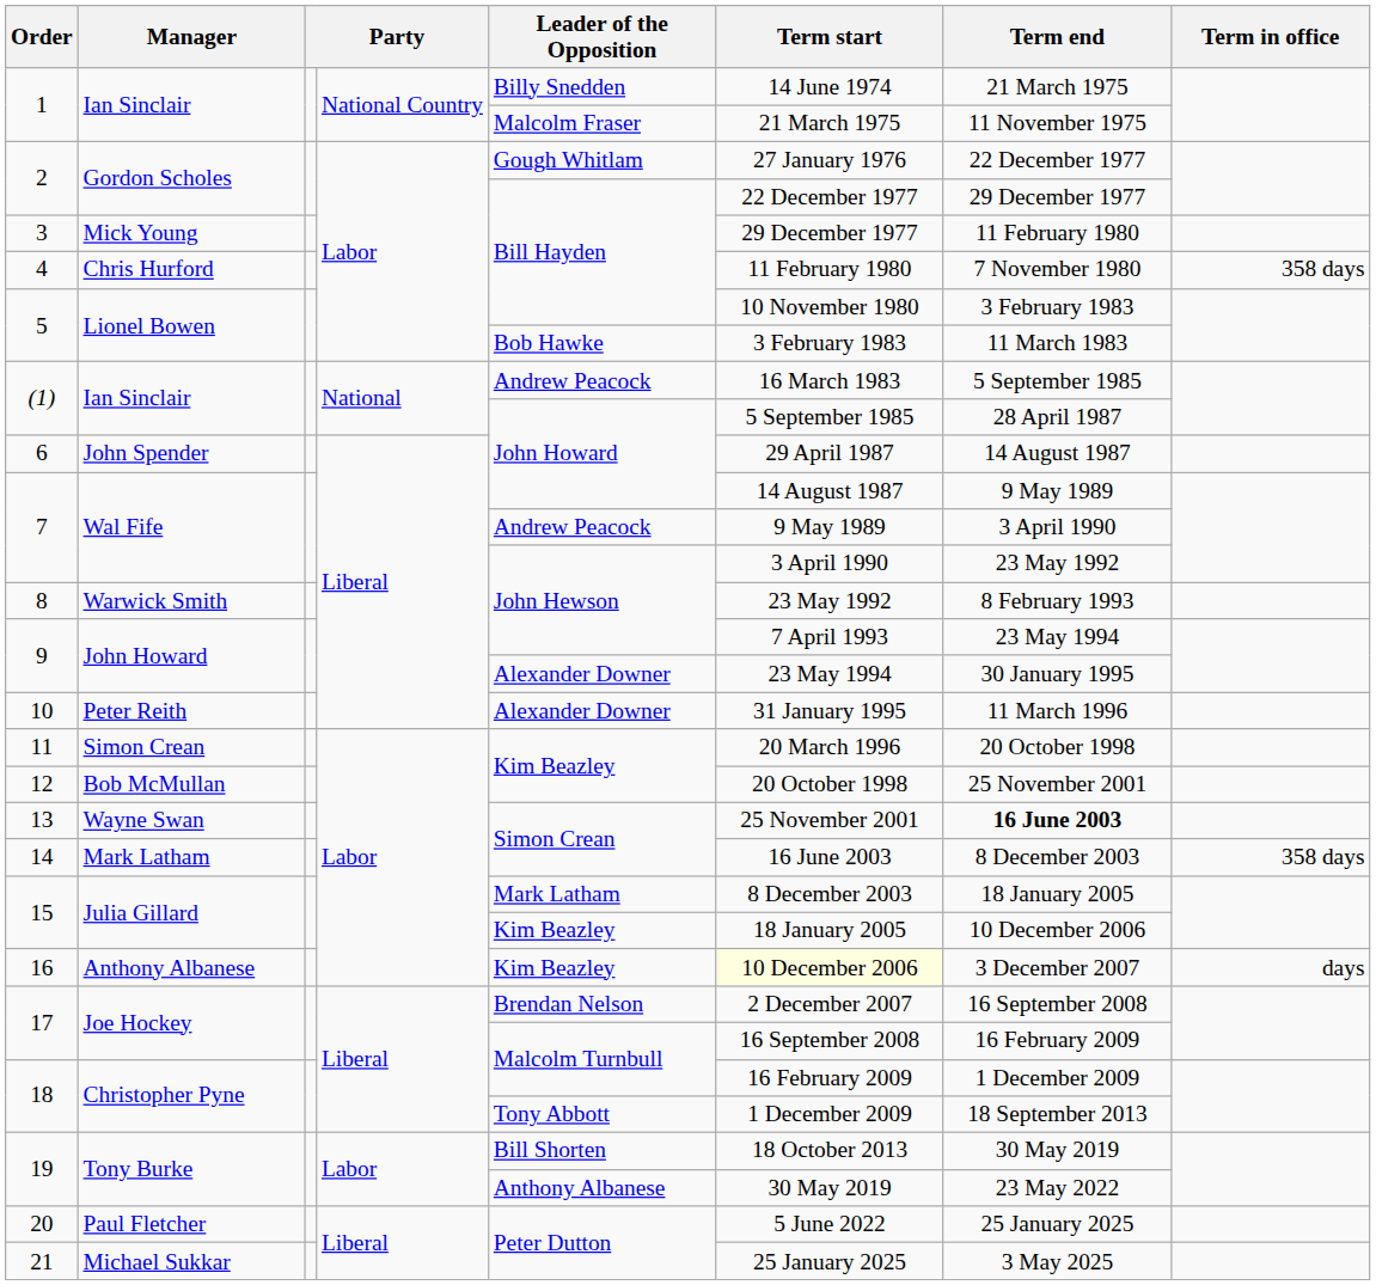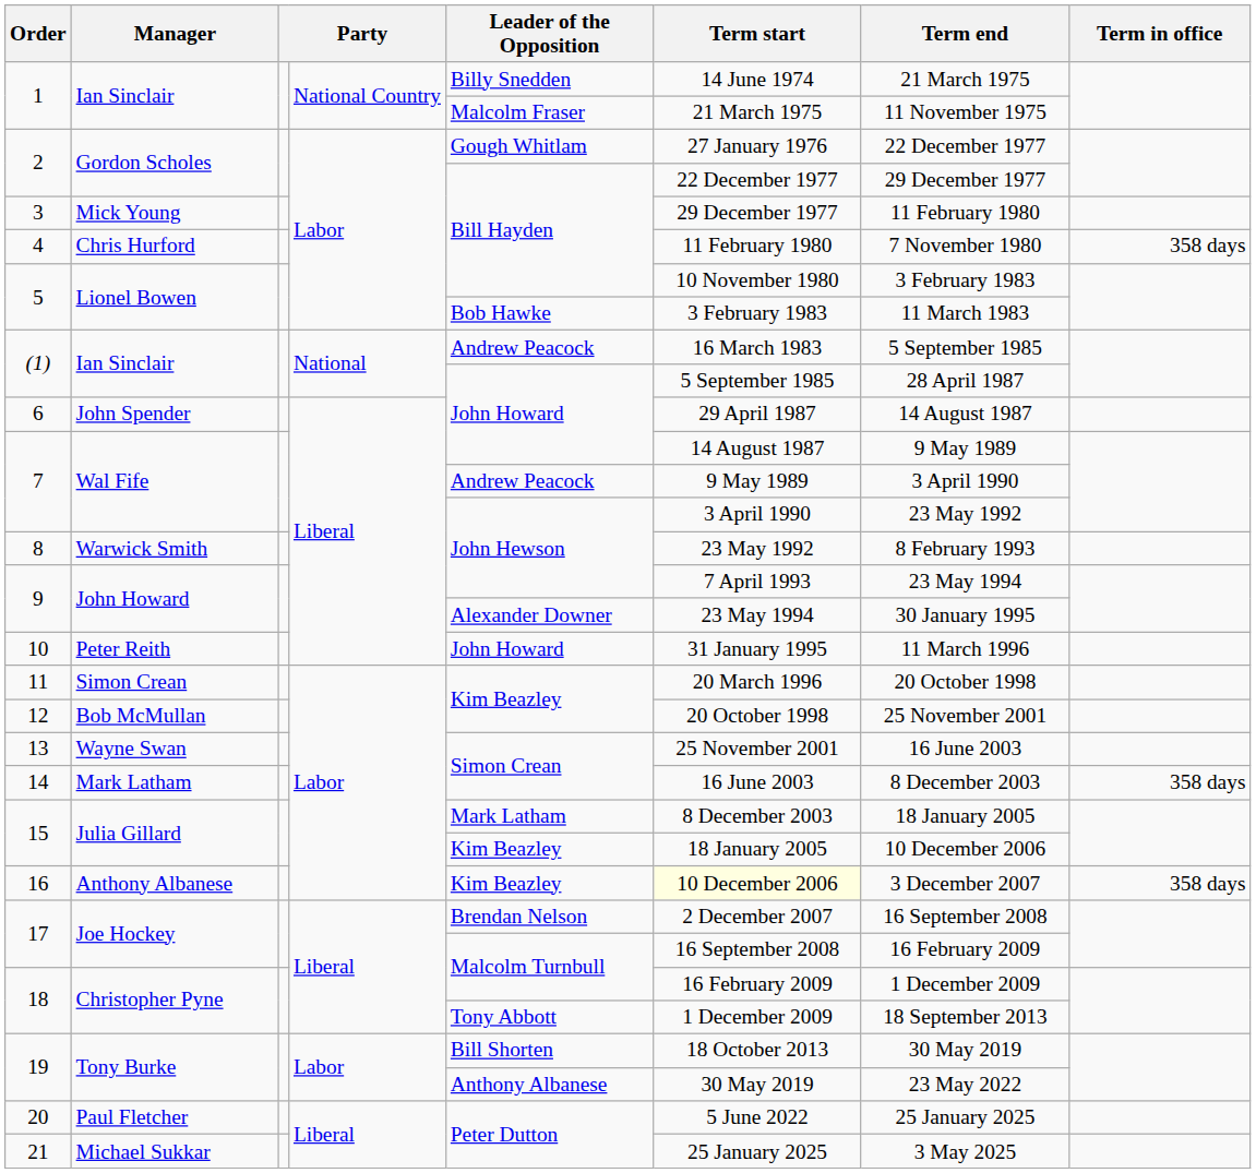10 | Leader of the Opposition: Alexander Downer -> John Howard
13 | Term end: bold -> normal
16 | Term in office: days -> 358 days
